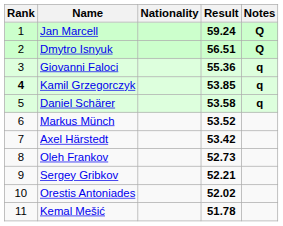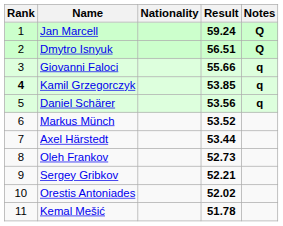Giovanni Faloci | Result: 55.36 -> 55.66
Daniel Schärer | Result: 53.58 -> 53.56
Axel Härstedt | Result: 53.42 -> 53.44
